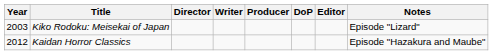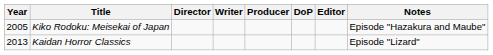Kiko Rodoku: Meisekai of Japan | Year: 2003 -> 2005
Kiko Rodoku: Meisekai of Japan | Notes: Episode "Lizard" -> Episode "Hazakura and Maube"
Kaidan Horror Classics | Year: 2012 -> 2013
Kaidan Horror Classics | Notes: Episode "Hazakura and Maube" -> Episode "Lizard"
